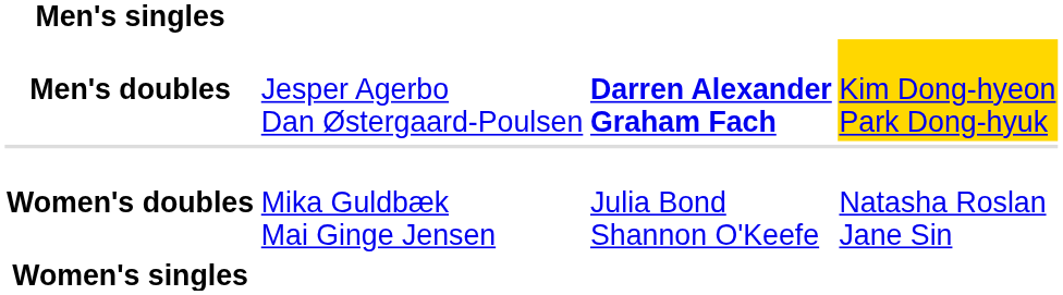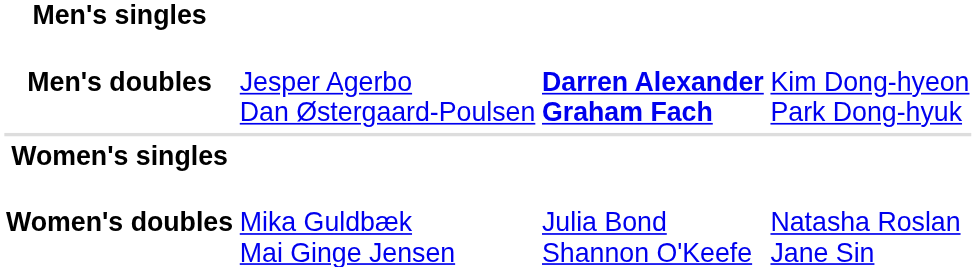Men's doubles | column 4: gold background -> no background
rows swapped: Women's singles <-> Women's doubles
